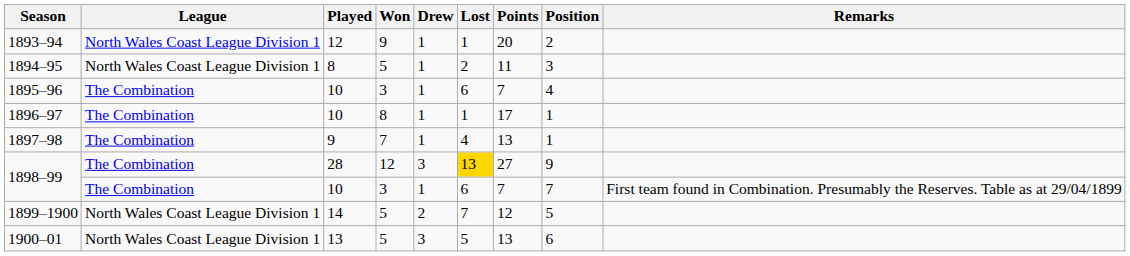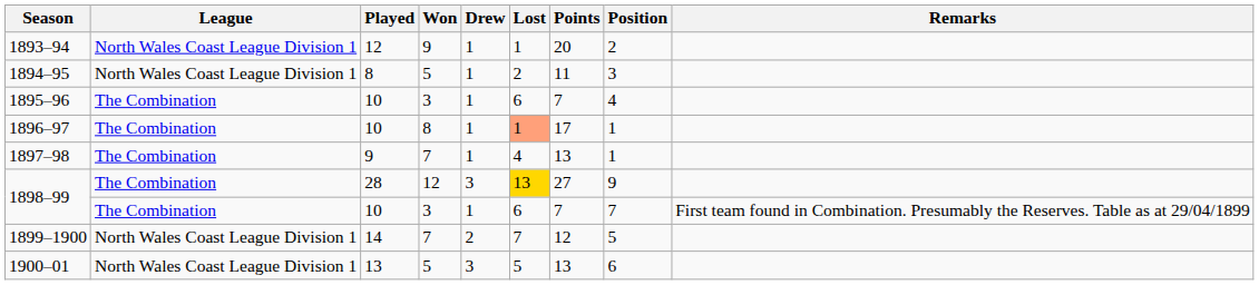1896–97 | Lost: no background -> lightsalmon background
1899–1900 | Won: 5 -> 7
